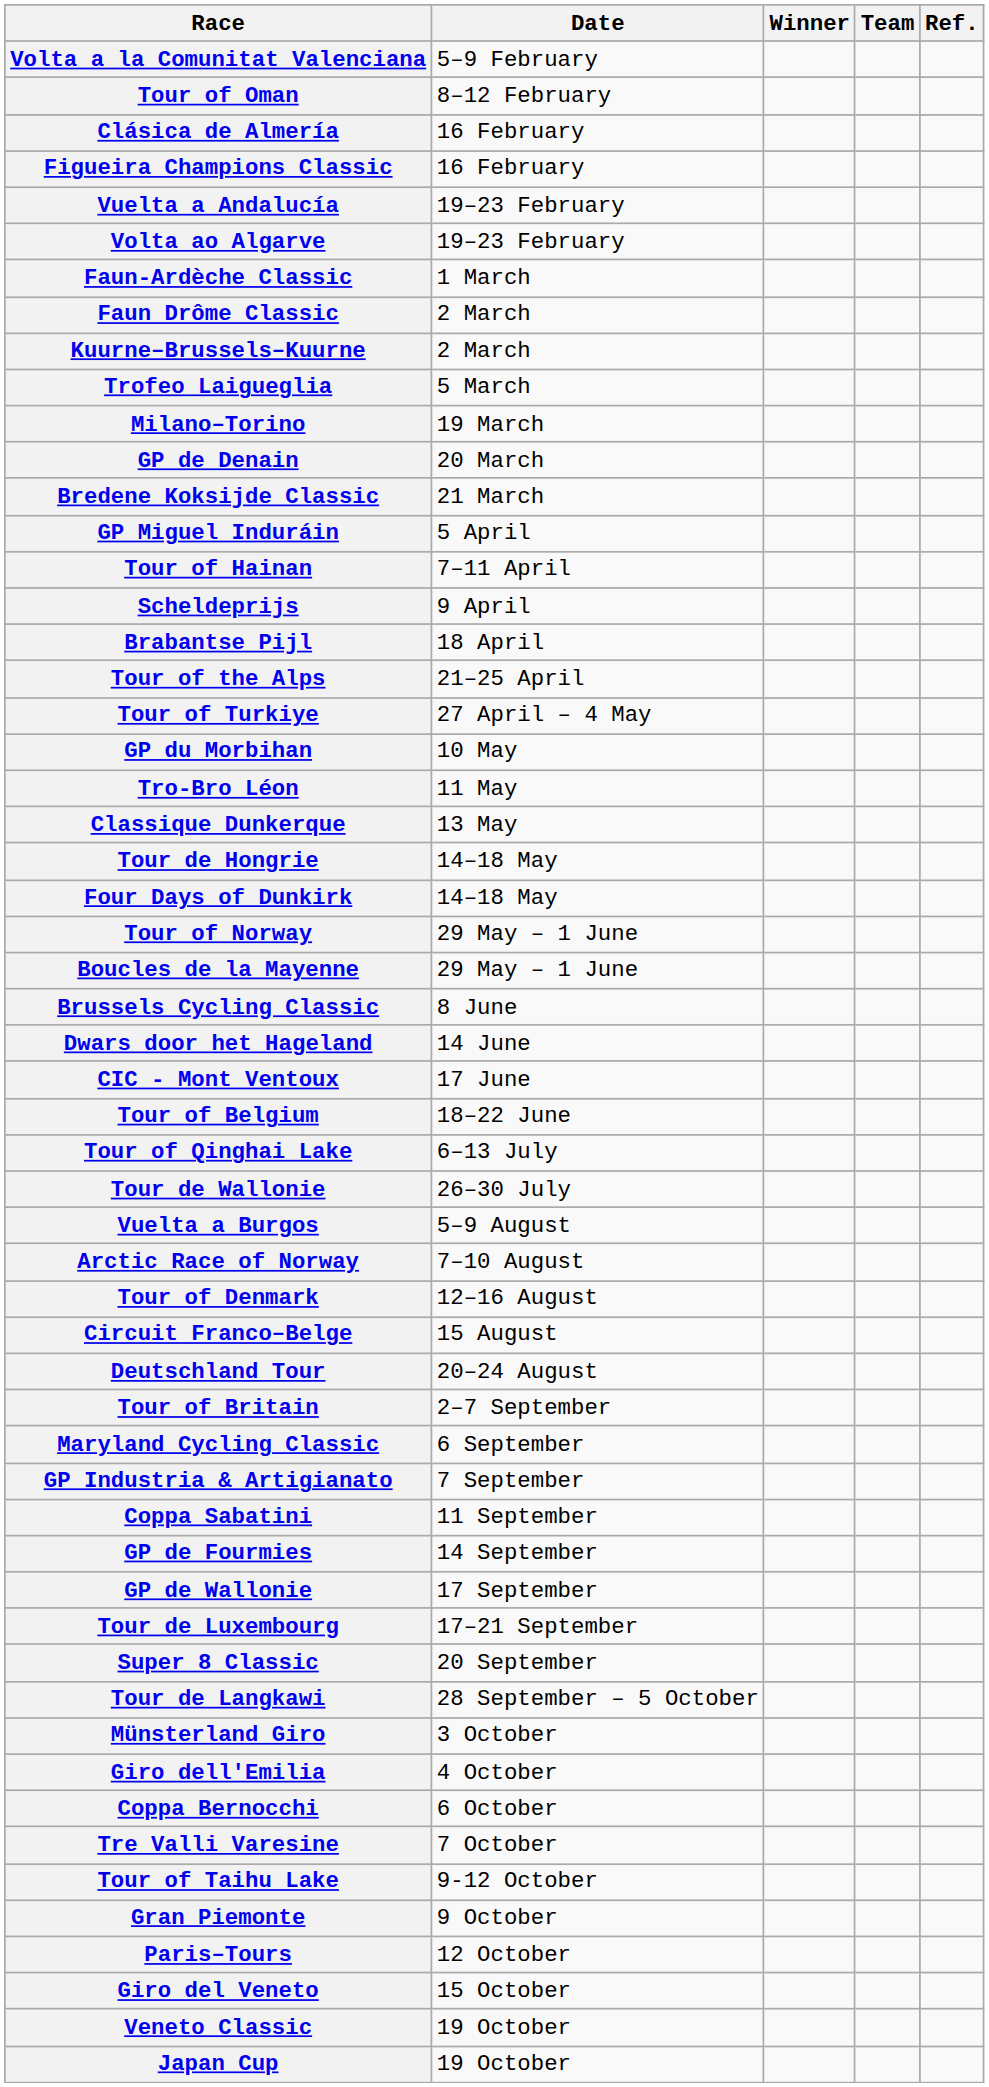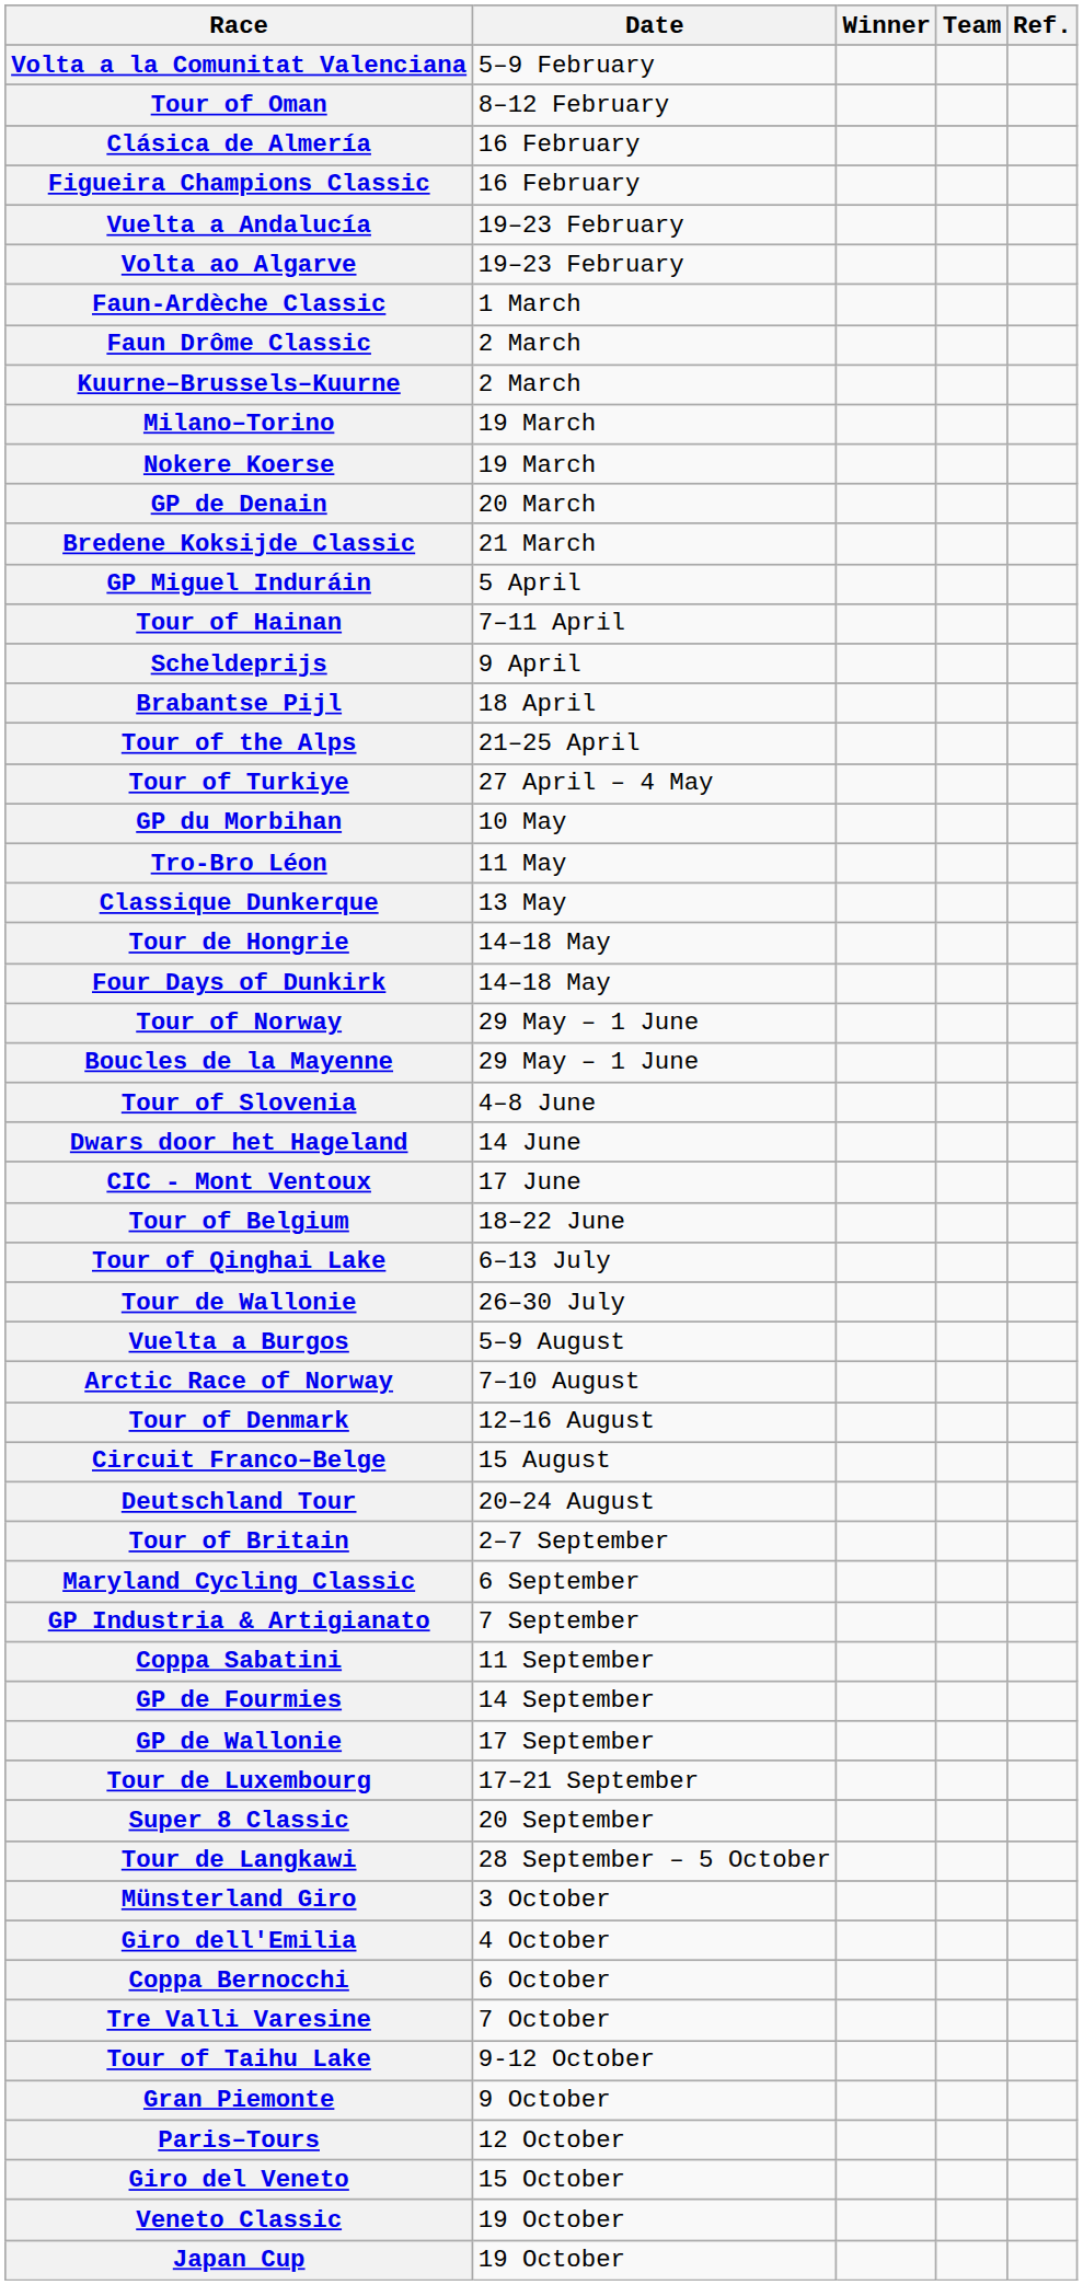- row: Trofeo Laigueglia | 5 March
+ row: Nokere Koerse | 19 March
+ row: Tour of Slovenia | 4–8 June
- row: Brussels Cycling Classic | 8 June
